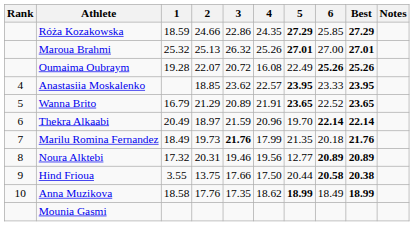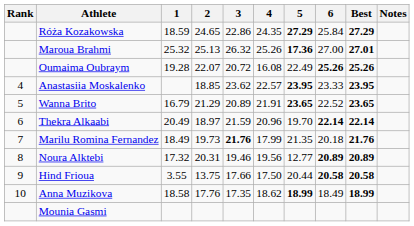Róża Kozakowska | 2: 24.66 -> 24.65
Róża Kozakowska | 6: 25.85 -> 25.84
Maroua Brahmi | 5: 27.01 -> 17.36
Hind Frioua | Best: 20.38 -> 20.58
